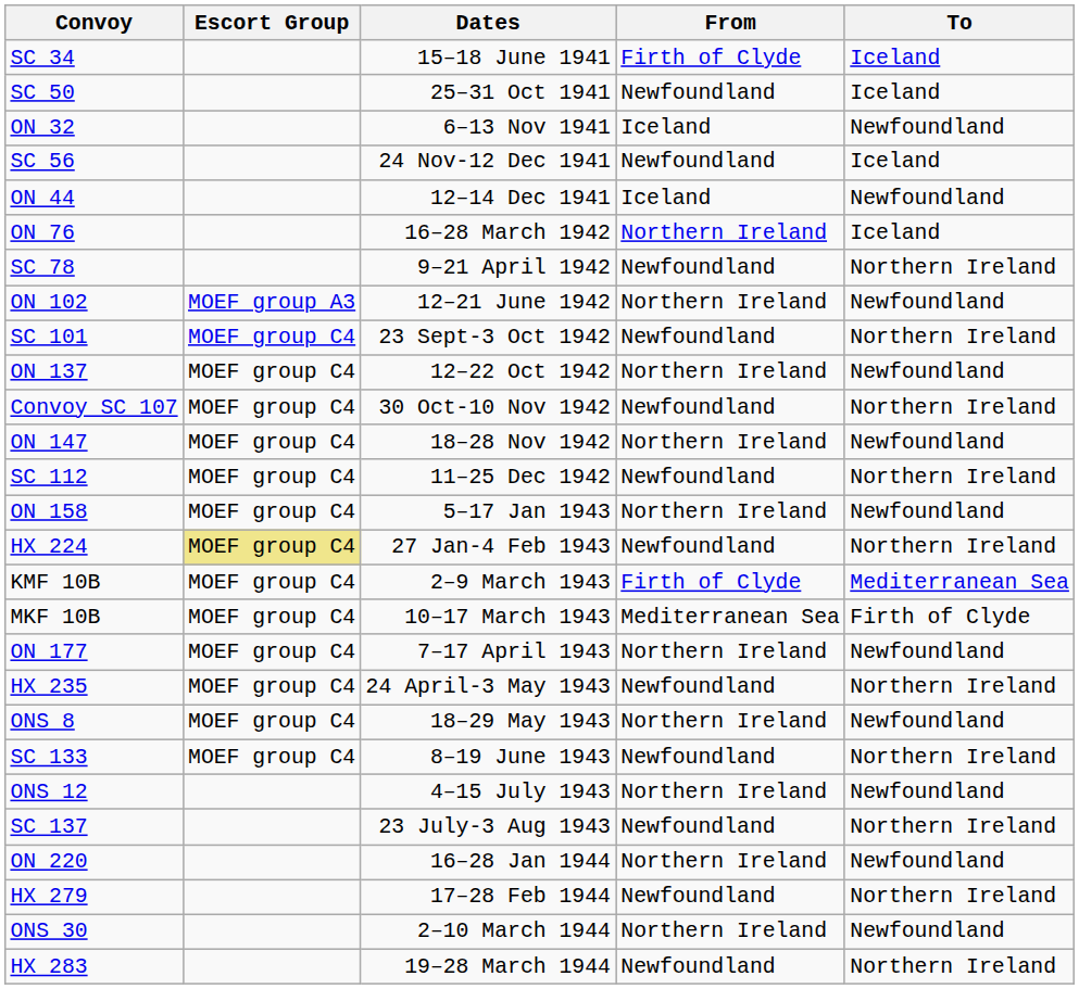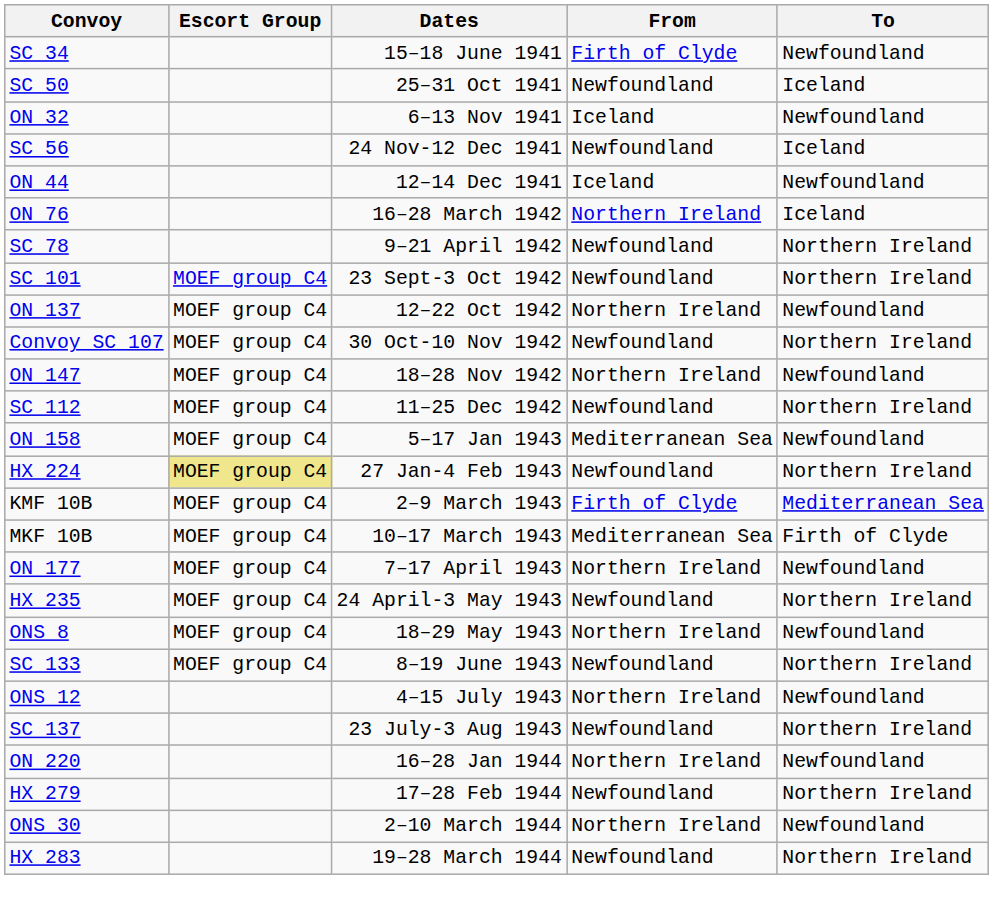SC 34 | To: Iceland -> Newfoundland
- row: ON 102 | MOEF group A3 | 12–21 June 1942 | Northern Ireland | Newfoundland
ON 158 | From: Northern Ireland -> Mediterranean Sea
